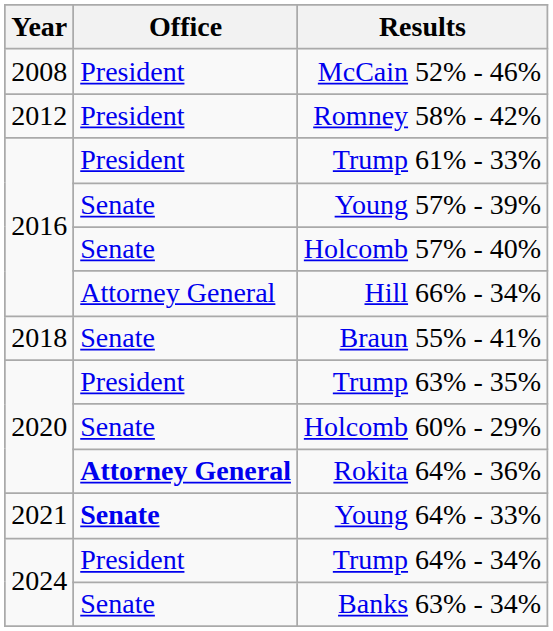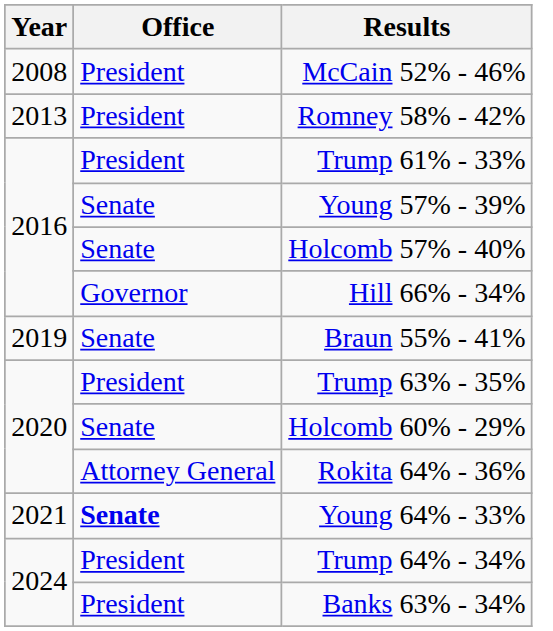Romney 58% - 42% | Year: 2012 -> 2013
Hill 66% - 34% | Office: Attorney General -> Governor
Braun 55% - 41% | Year: 2018 -> 2019
Rokita 64% - 36% | Office: bold -> normal
Banks 63% - 34% | Office: Senate -> President
